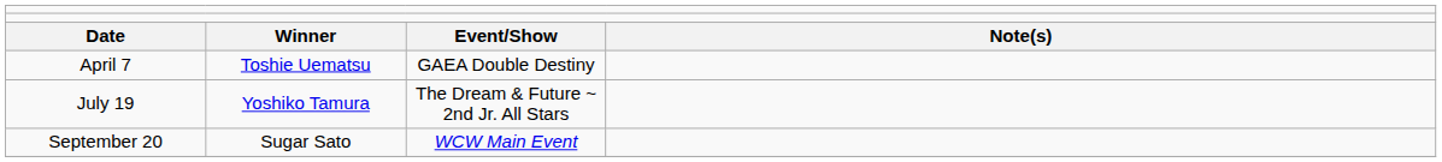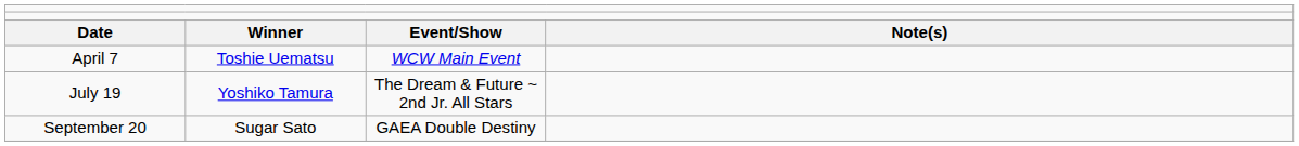April 7 | column 3: GAEA Double Destiny -> WCW Main Event
September 20 | column 3: WCW Main Event -> GAEA Double Destiny
